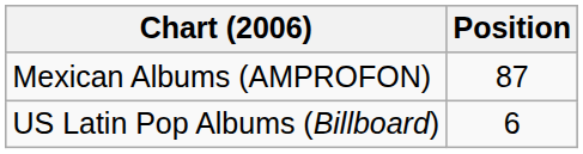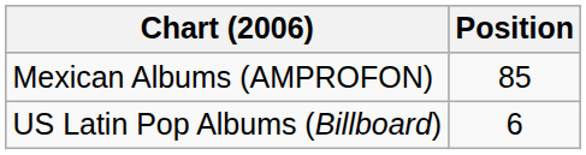Mexican Albums (AMPROFON) | Position: 87 -> 85
